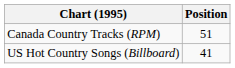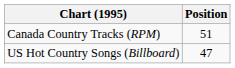US Hot Country Songs (Billboard) | Position: 41 -> 47
